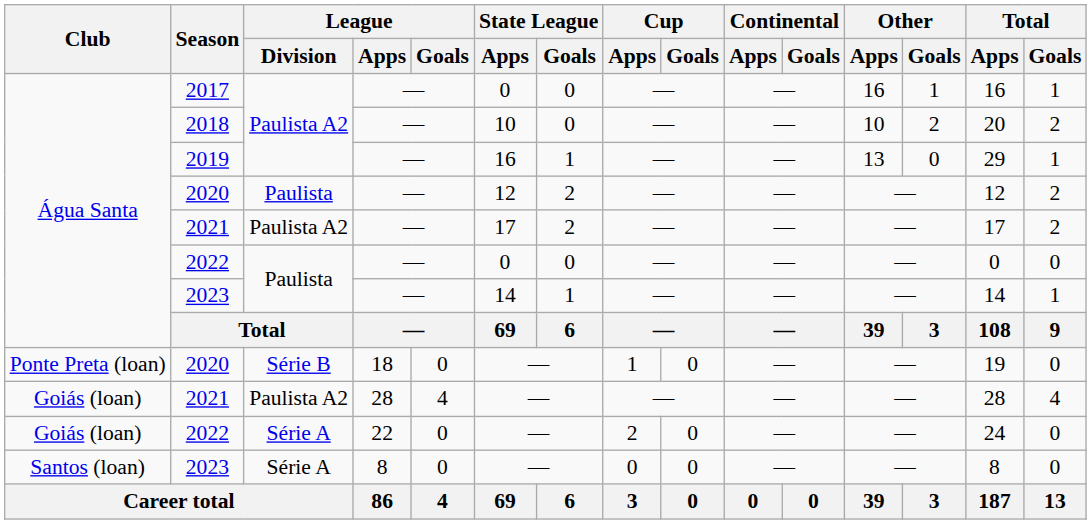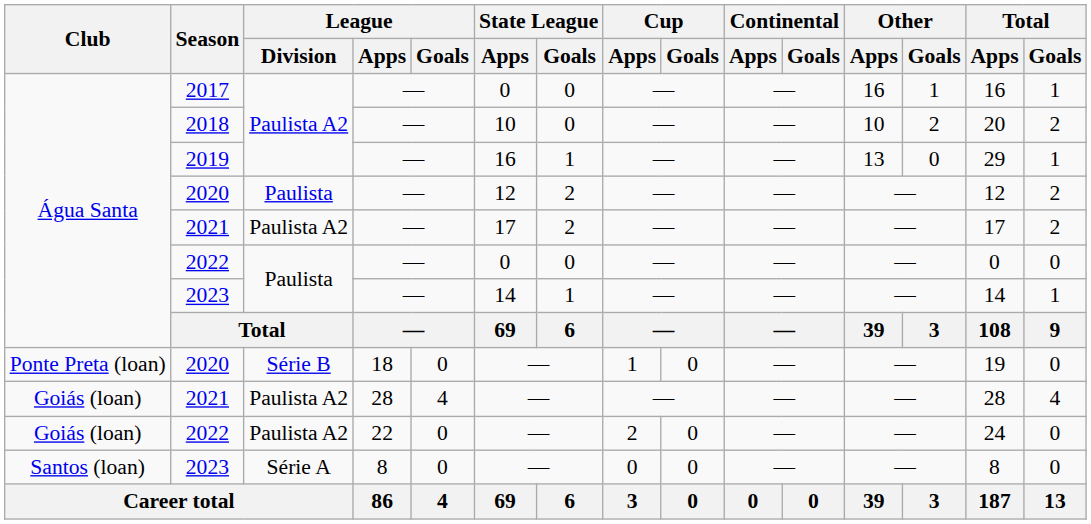2022 / 22 | League / Division: Série A -> Paulista A2
